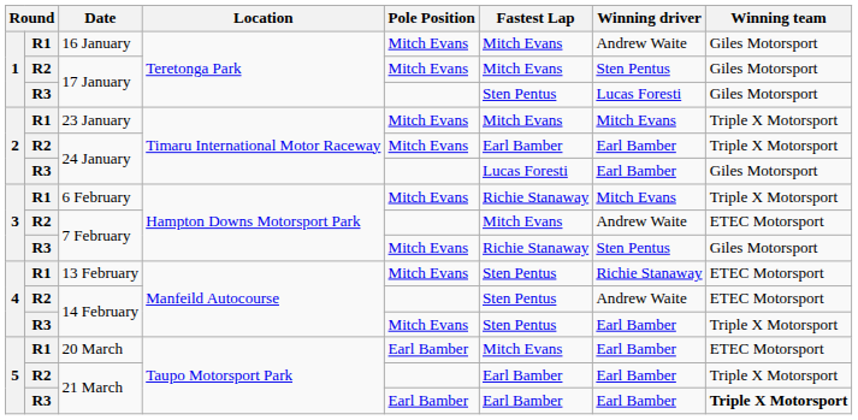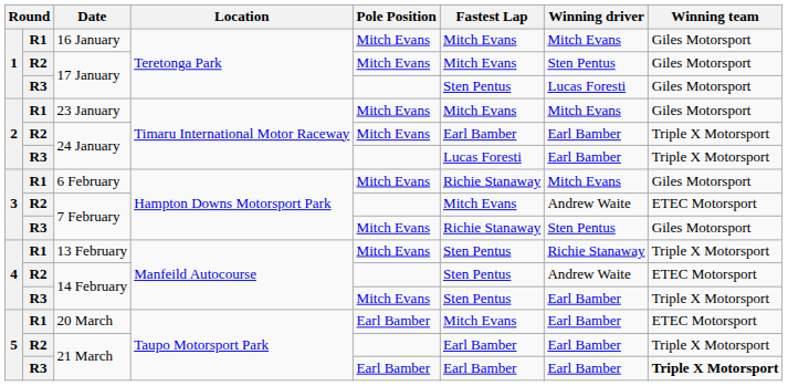16 January | Winning driver: Andrew Waite -> Mitch Evans
23 January | Winning team: Triple X Motorsport -> Giles Motorsport
R3 / 24 January | Winning team: Giles Motorsport -> Triple X Motorsport
6 February | Winning team: Triple X Motorsport -> Giles Motorsport
13 February | Winning team: ETEC Motorsport -> Triple X Motorsport
